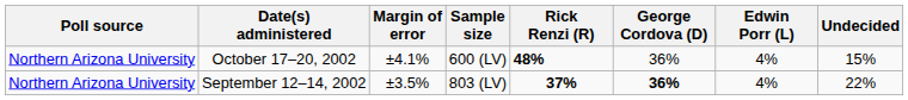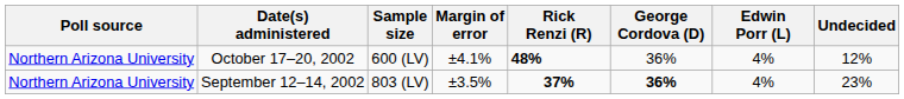columns swapped: Sample size <-> Margin of error
October 17–20, 2002 | Undecided: 15% -> 12%
September 12–14, 2002 | Undecided: 22% -> 23%
